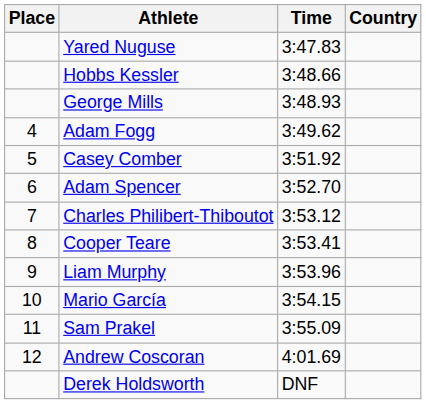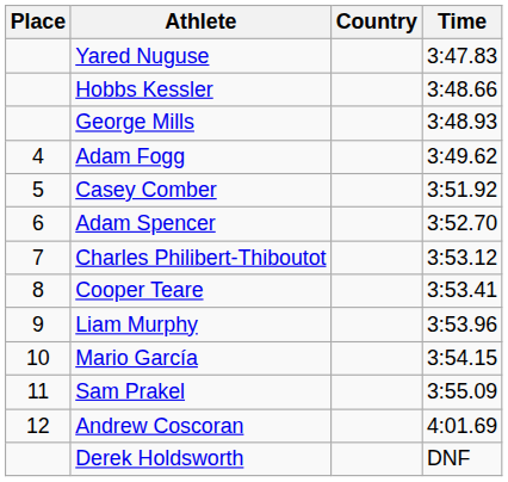columns swapped: Country <-> Time
